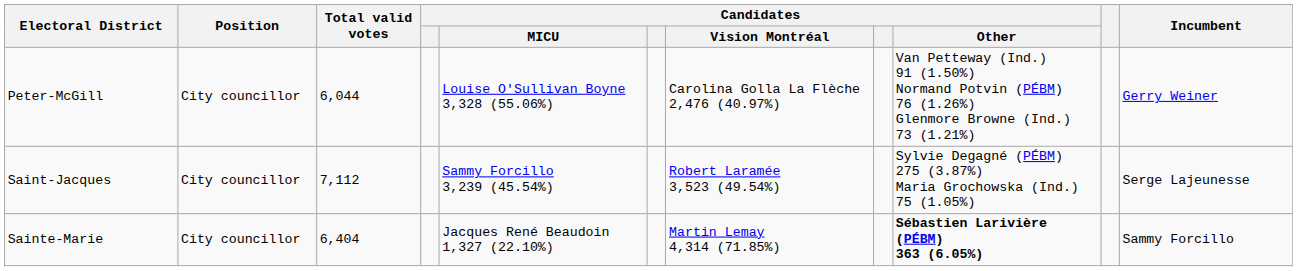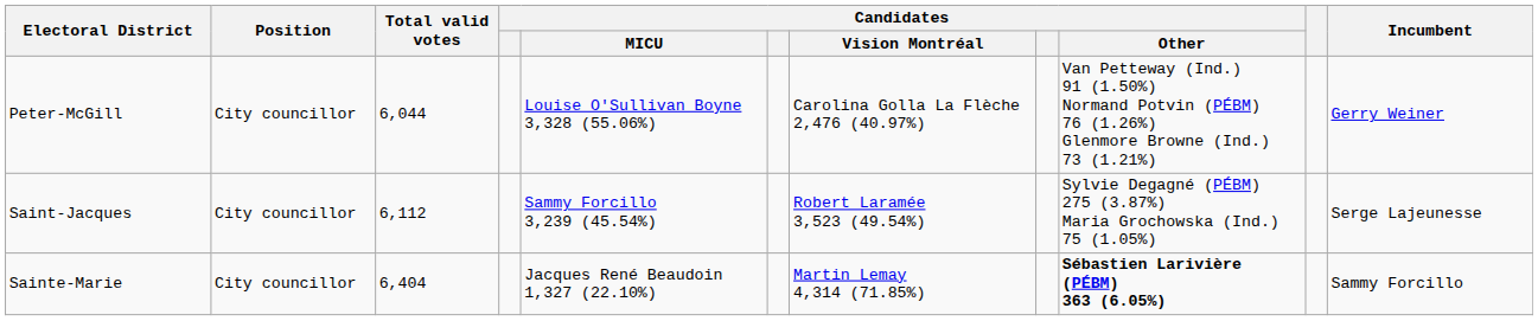Saint-Jacques | Total valid votes: 7,112 -> 6,112
